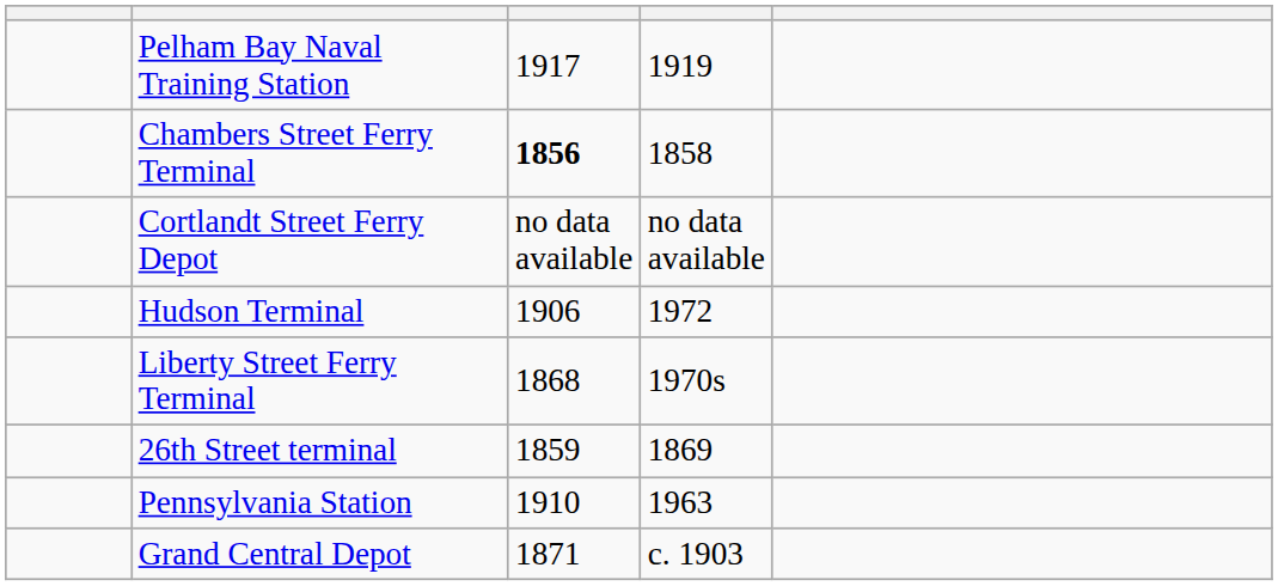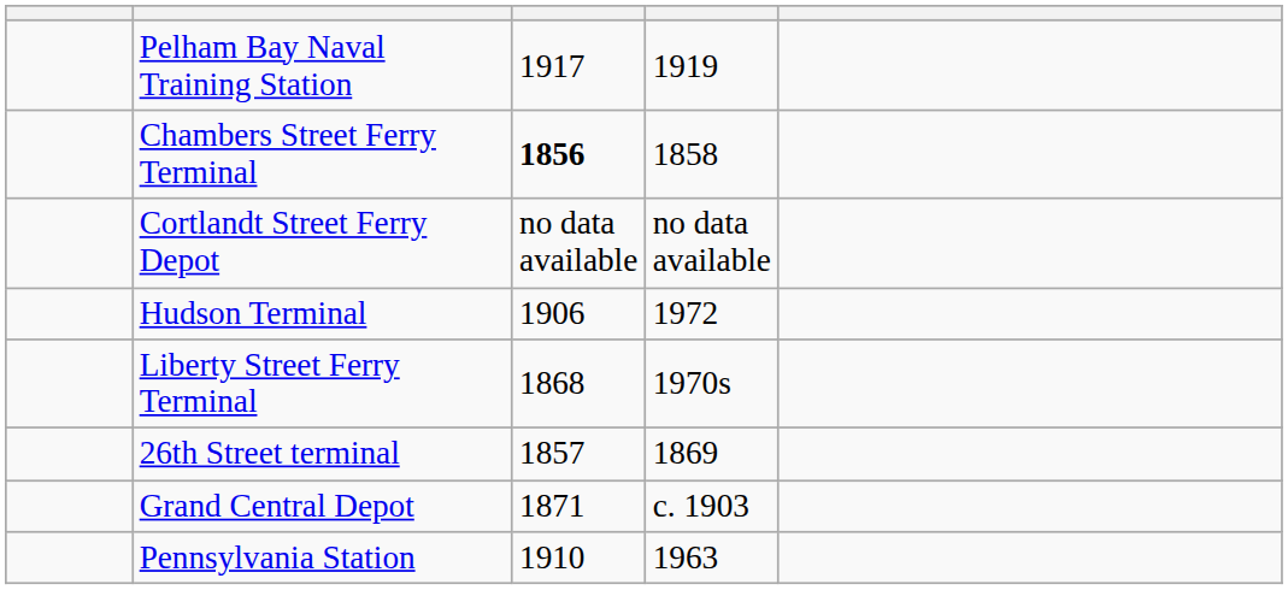26th Street terminal | column 3: 1859 -> 1857
rows swapped: Grand Central Depot <-> Pennsylvania Station
